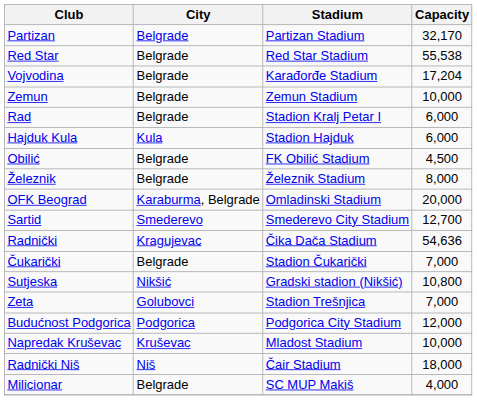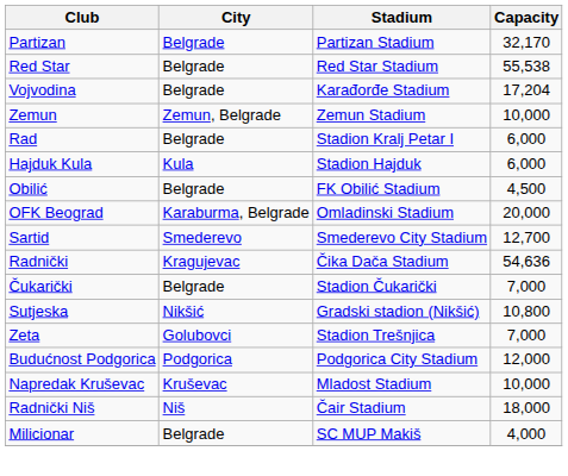Zemun | City: Belgrade -> Zemun, Belgrade
- row: Železnik | Belgrade | Železnik Stadium | 8,000
